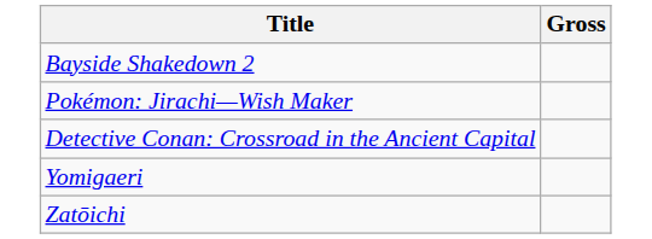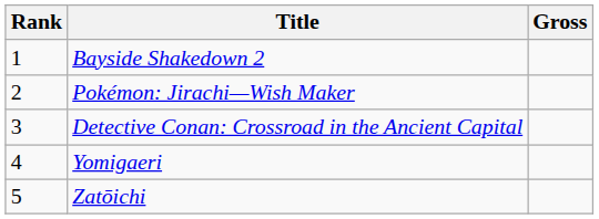+ column: Rank | 1 | 2 | 3 | 4 | 5
